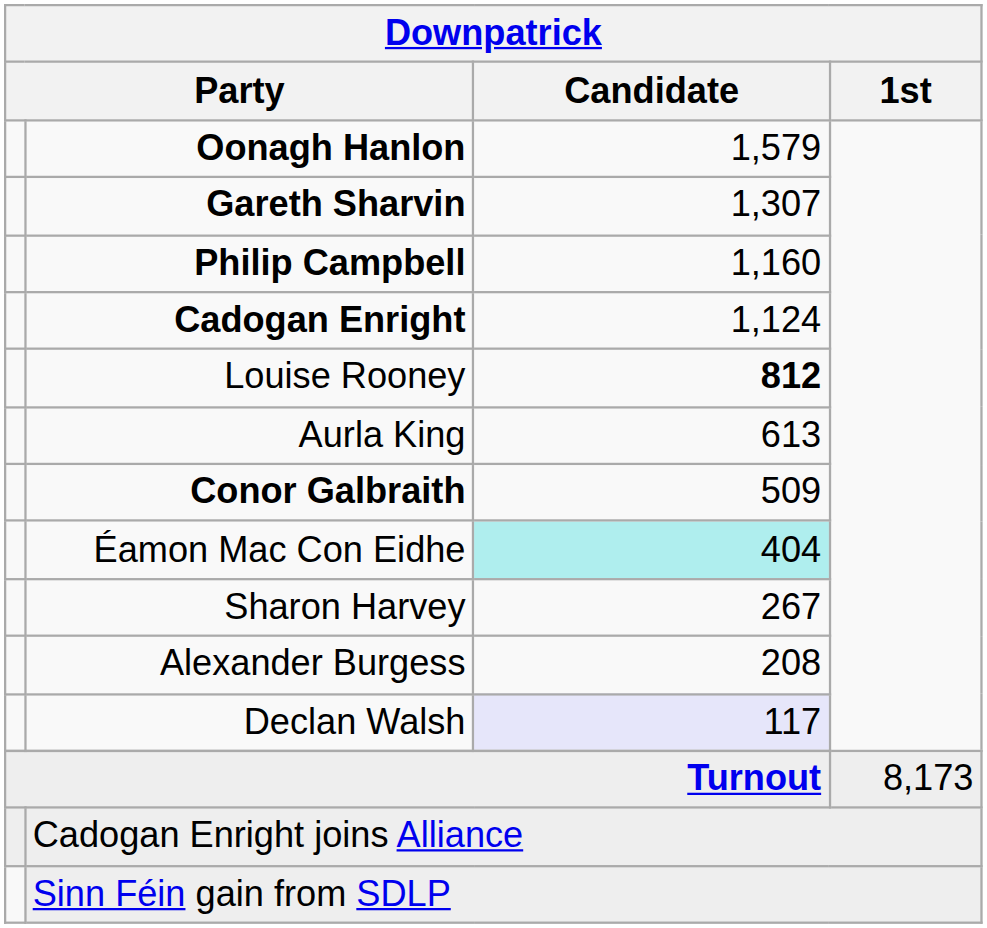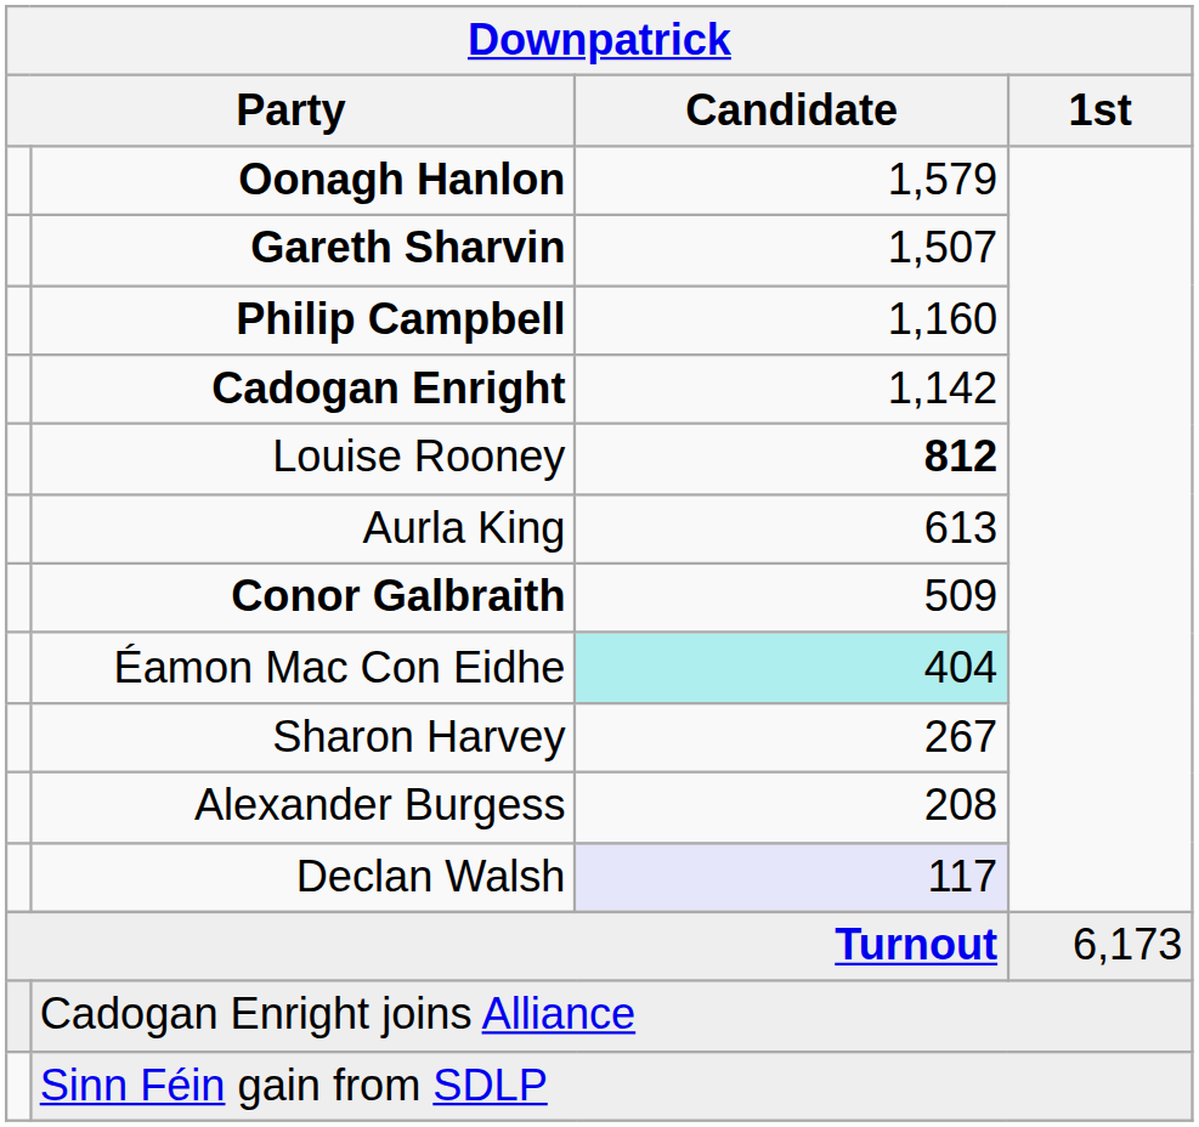Gareth Sharvin | Downpatrick / Candidate: 1,307 -> 1,507
Cadogan Enright | Downpatrick / Candidate: 1,124 -> 1,142
Turnout | Downpatrick / 1st: 8,173 -> 6,173
